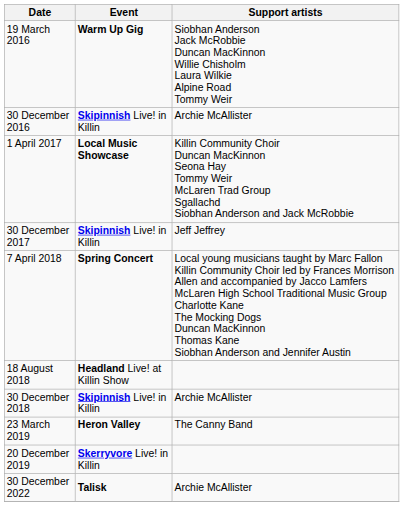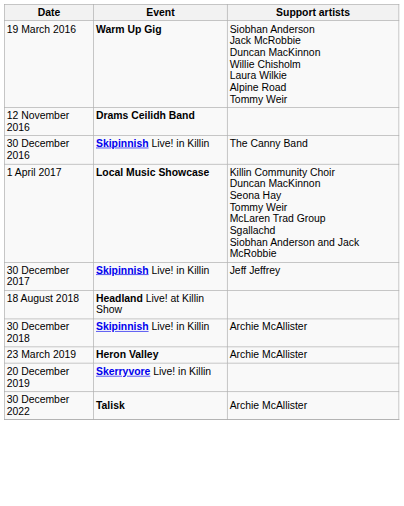+ row: 12 November 2016 | Drams Ceilidh Band
30 December 2016 | Support artists: Archie McAllister -> The Canny Band
- row: 7 April 2018 | Spring Concert | Local young musicians taught by Marc Fallon Killin Community Choir led by Frances Morrison Allen and accompanied by Jacco Lamfers McLaren High School Traditional Music Group Charlotte Kane The Mocking Dogs Duncan MacKinnon Thomas Kane Siobhan Anderson and Jennifer Austin
23 March 2019 | Support artists: The Canny Band -> Archie McAllister
